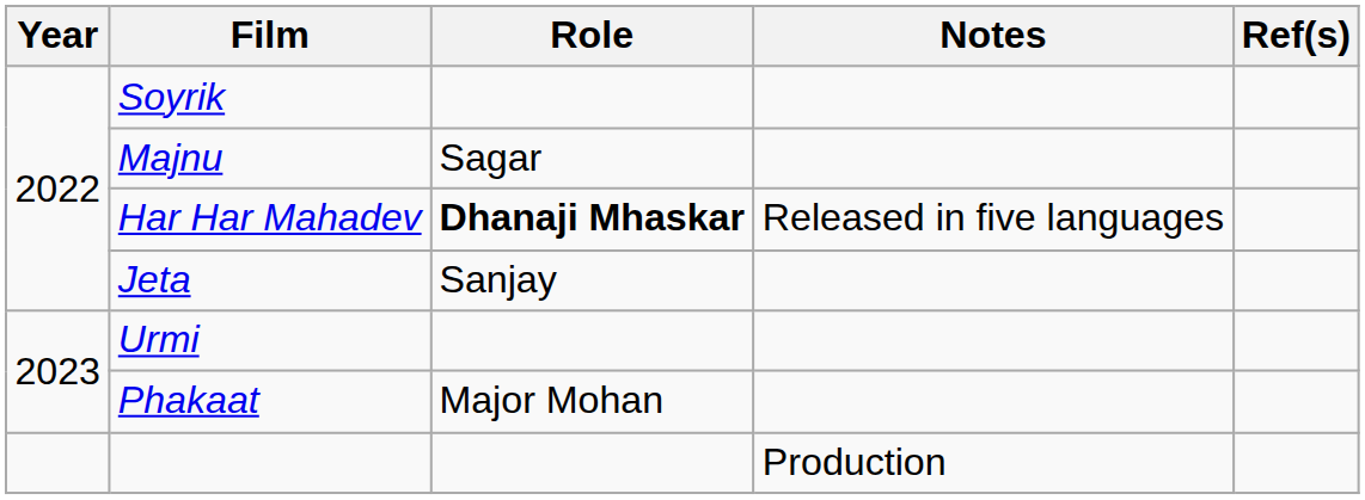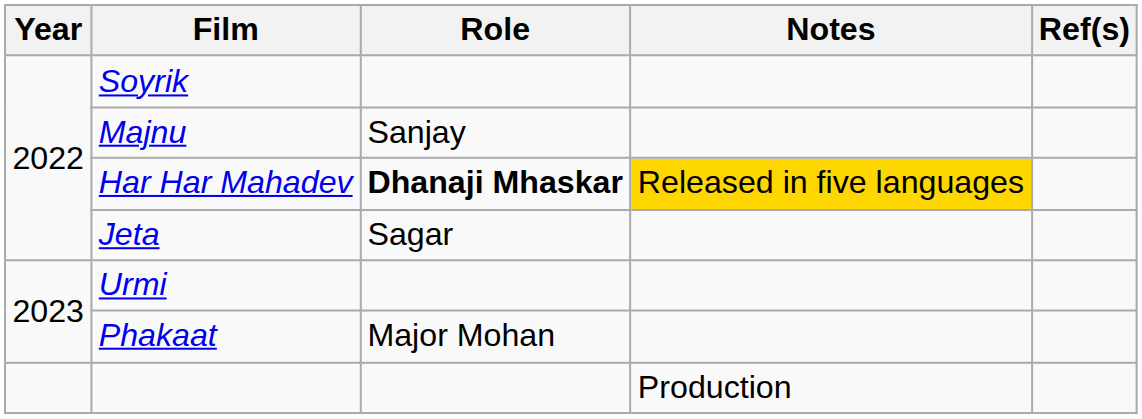Majnu | Role: Sagar -> Sanjay
Har Har Mahadev | Notes: no background -> gold background
Jeta | Role: Sanjay -> Sagar
